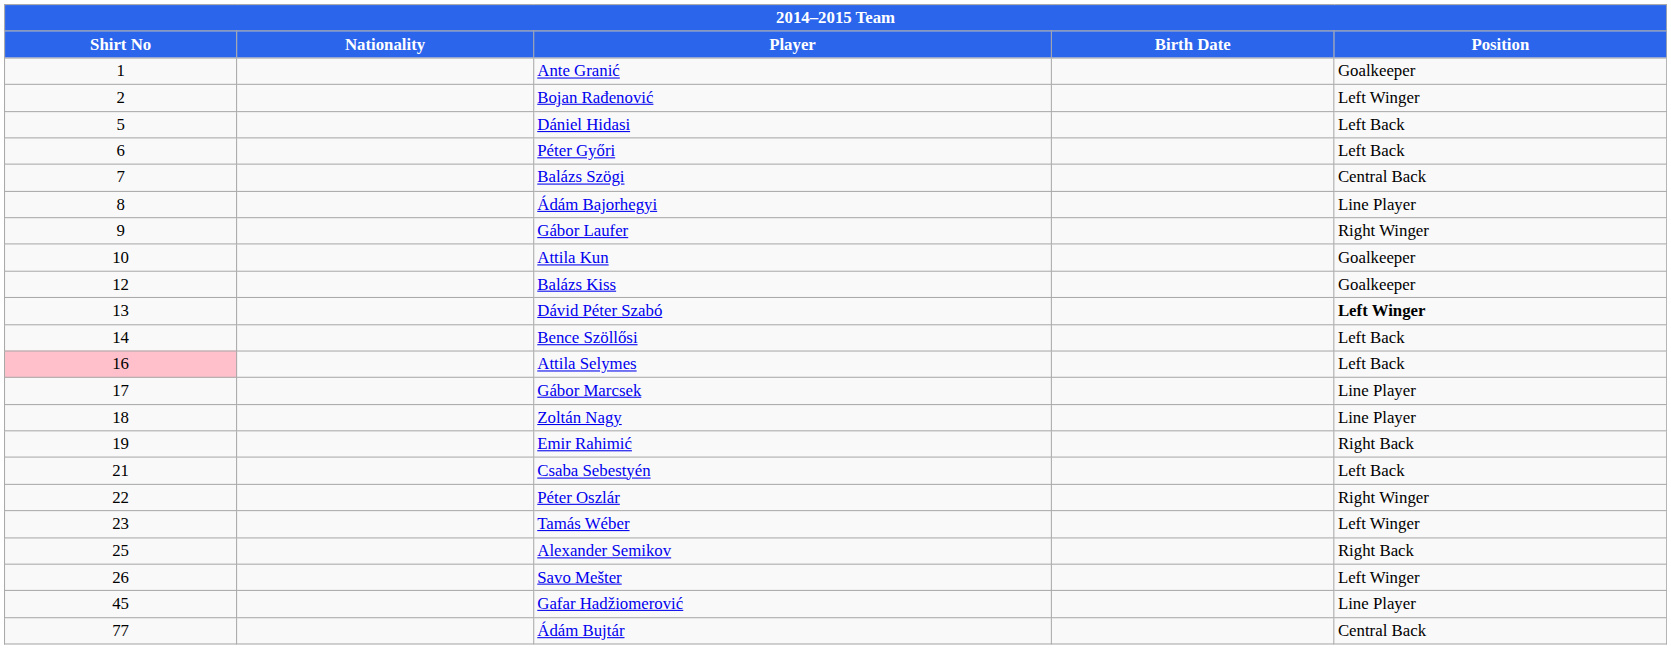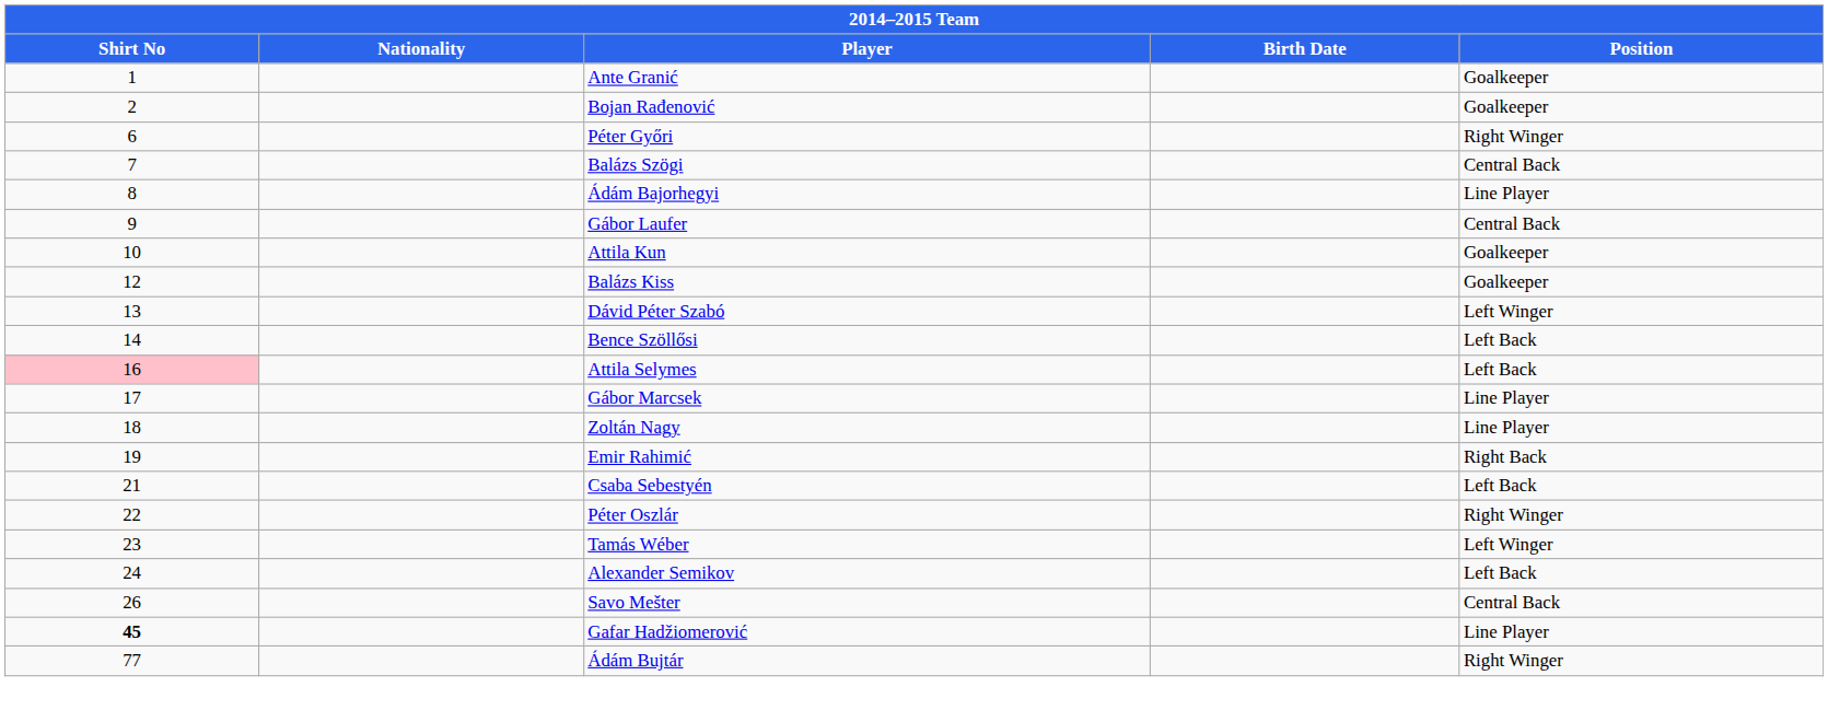Bojan Rađenović | Position: Left Winger -> Goalkeeper
- row: 5 | Dániel Hidasi | Left Back
Péter Győri | Position: Left Back -> Right Winger
Gábor Laufer | Position: Right Winger -> Central Back
Dávid Péter Szabó | Position: bold -> normal
Alexander Semikov | Shirt No: 25 -> 24
Alexander Semikov | Position: Right Back -> Left Back
Savo Mešter | Position: Left Winger -> Central Back
Gafar Hadžiomerović | Shirt No: normal -> bold
Ádám Bujtár | Position: Central Back -> Right Winger
